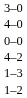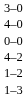rows swapped: 1–3 <-> 1–2
